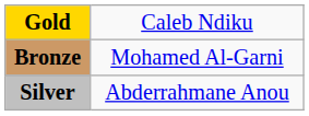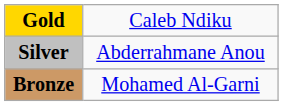rows swapped: Silver <-> Bronze
